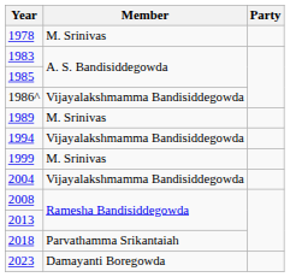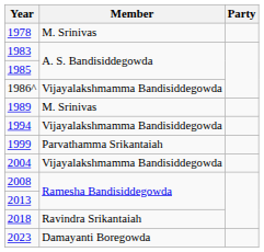1999 | Member: M. Srinivas -> Parvathamma Srikantaiah
2018 | Member: Parvathamma Srikantaiah -> Ravindra Srikantaiah
